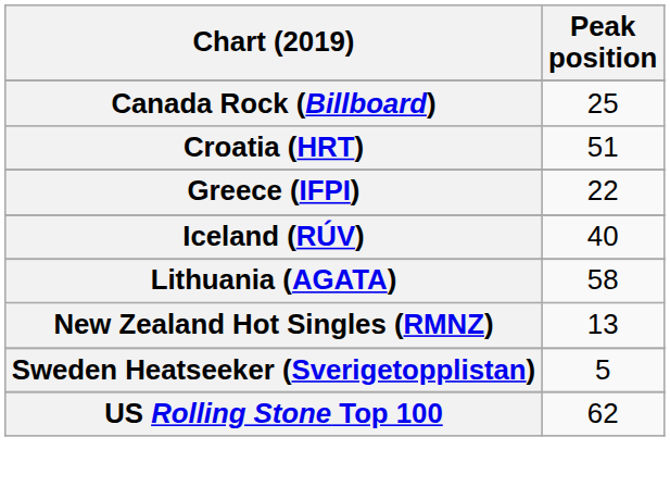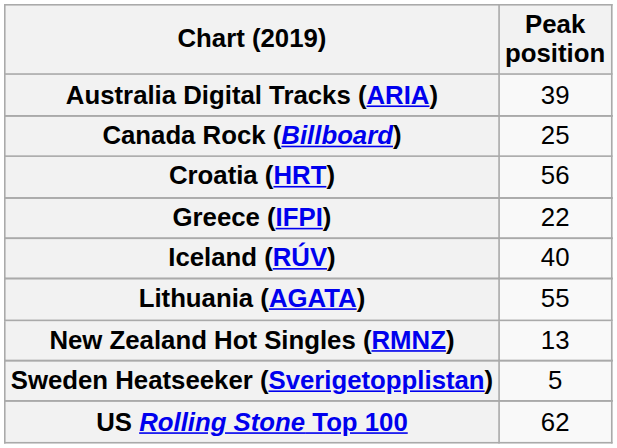+ row: Australia Digital Tracks (ARIA) | 39
Croatia (HRT) | Peak position: 51 -> 56
Lithuania (AGATA) | Peak position: 58 -> 55
